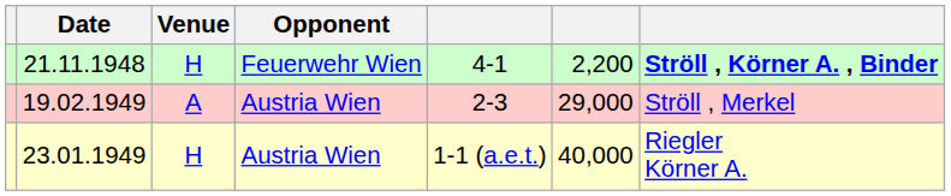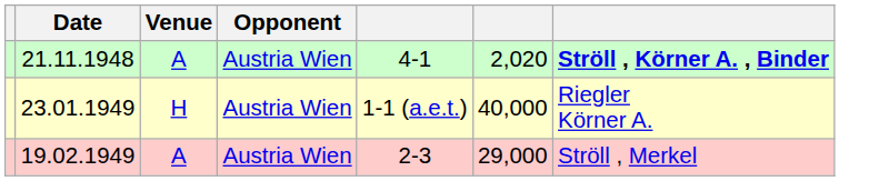21.11.1948 | Venue: H -> A
21.11.1948 | Opponent: Feuerwehr Wien -> Austria Wien
21.11.1948 | column 6: 2,200 -> 2,020
rows swapped: 23.01.1949 <-> 19.02.1949
